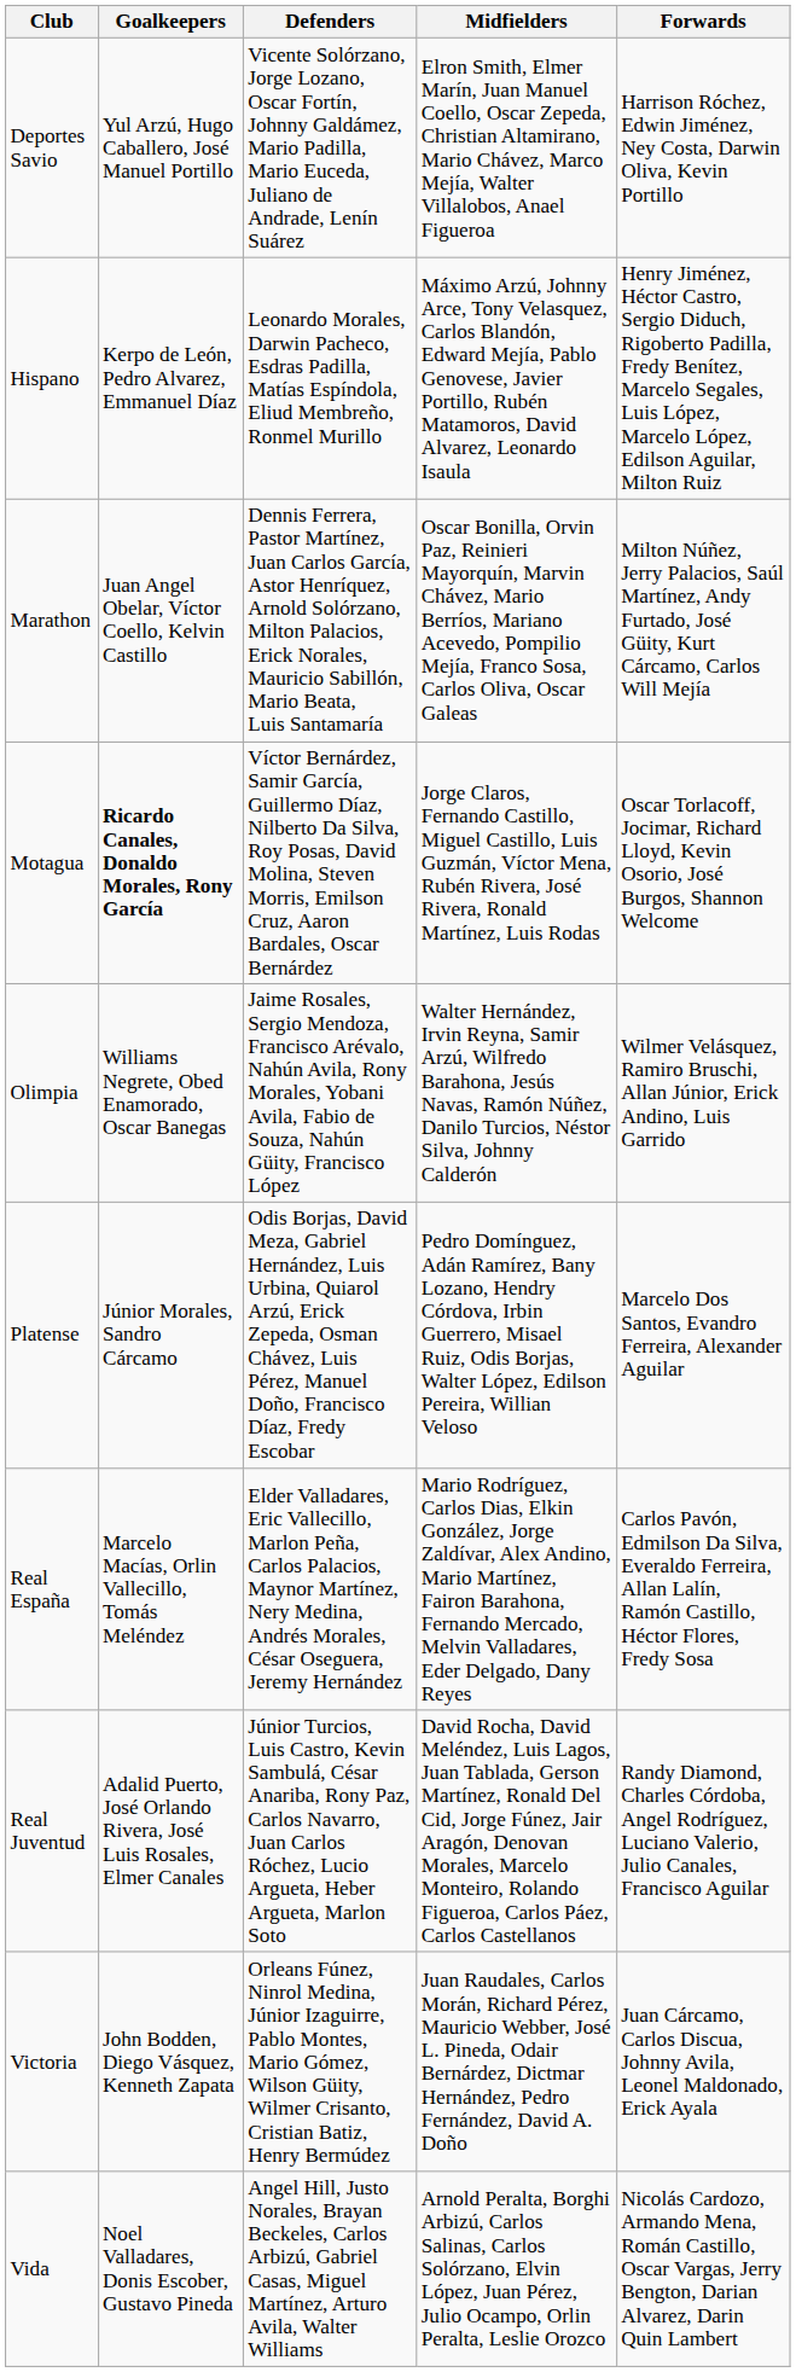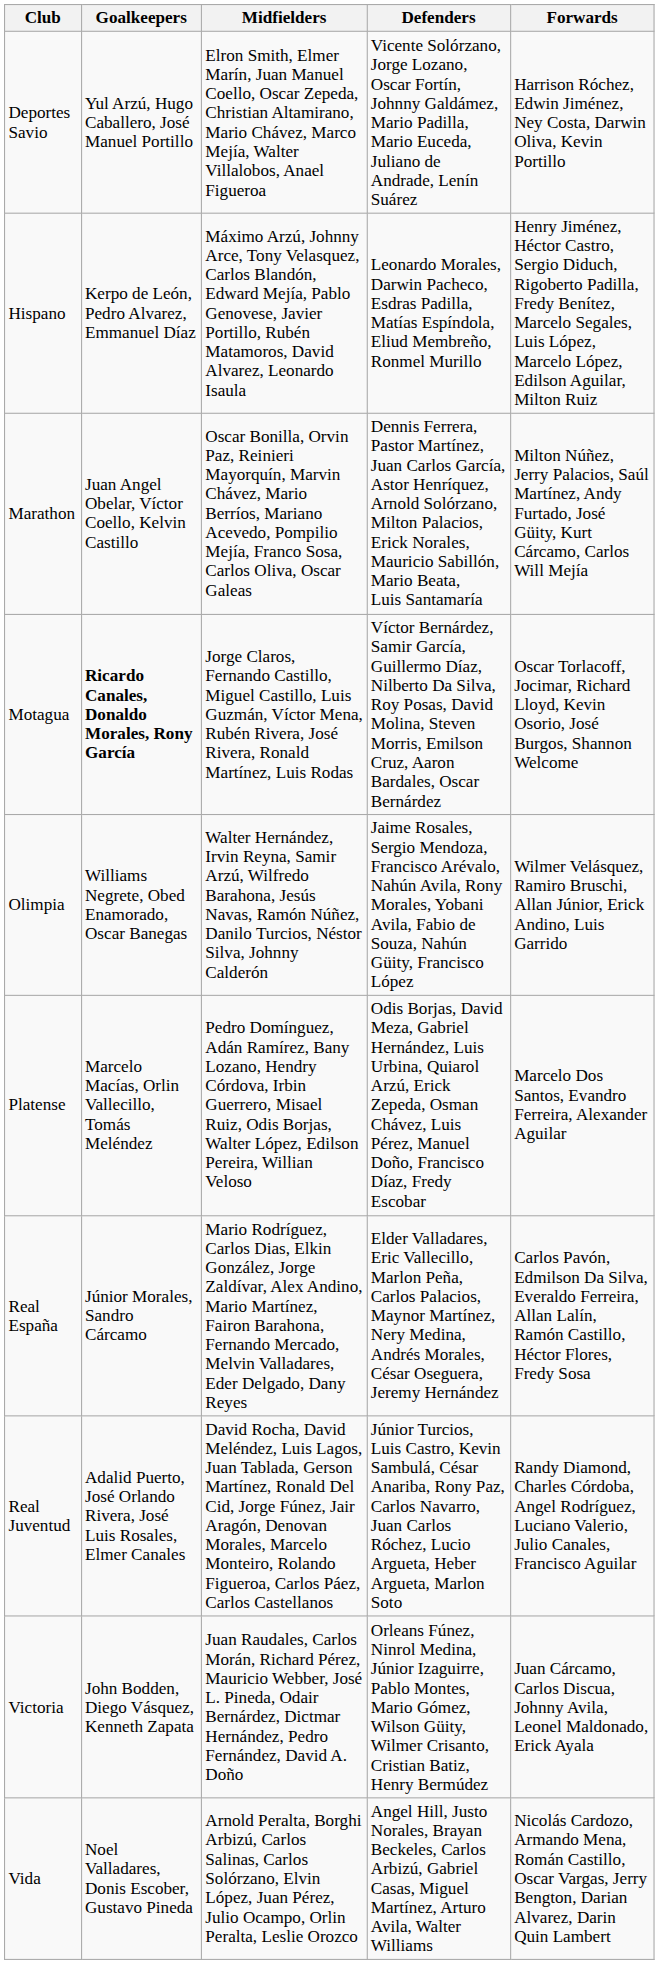columns swapped: Defenders <-> Midfielders
Platense | Goalkeepers: Júnior Morales, Sandro Cárcamo -> Marcelo Macías, Orlin Vallecillo, Tomás Meléndez
Real España | Goalkeepers: Marcelo Macías, Orlin Vallecillo, Tomás Meléndez -> Júnior Morales, Sandro Cárcamo
